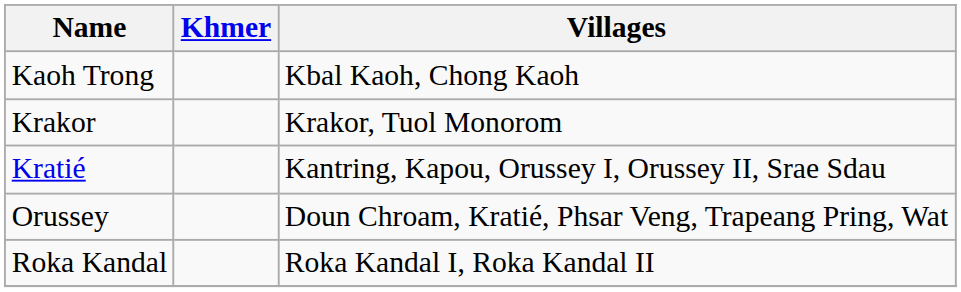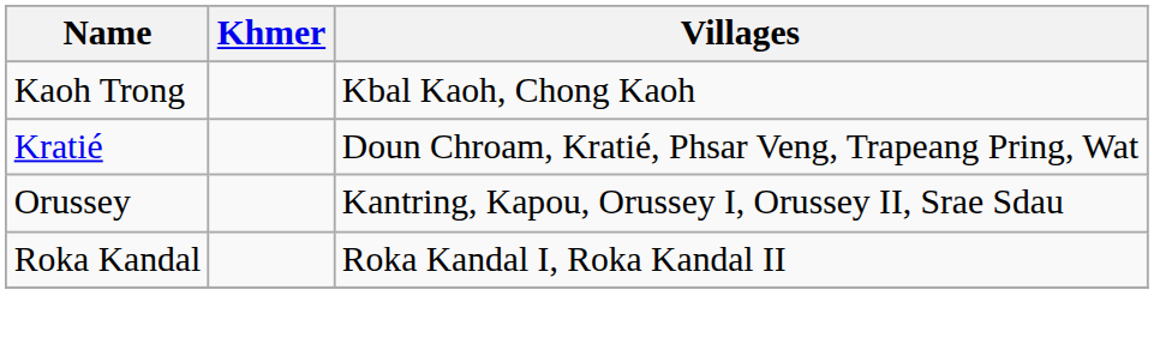- row: Krakor | Krakor, Tuol Monorom
Kratié | Villages: Kantring, Kapou, Orussey I, Orussey II, Srae Sdau -> Doun Chroam, Kratié, Phsar Veng, Trapeang Pring, Wat
Orussey | Villages: Doun Chroam, Kratié, Phsar Veng, Trapeang Pring, Wat -> Kantring, Kapou, Orussey I, Orussey II, Srae Sdau
